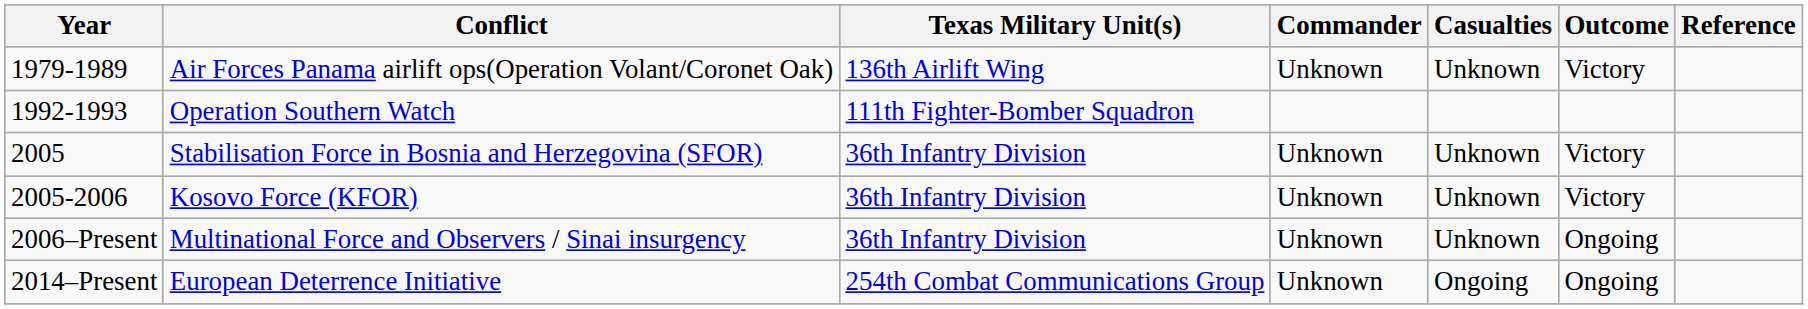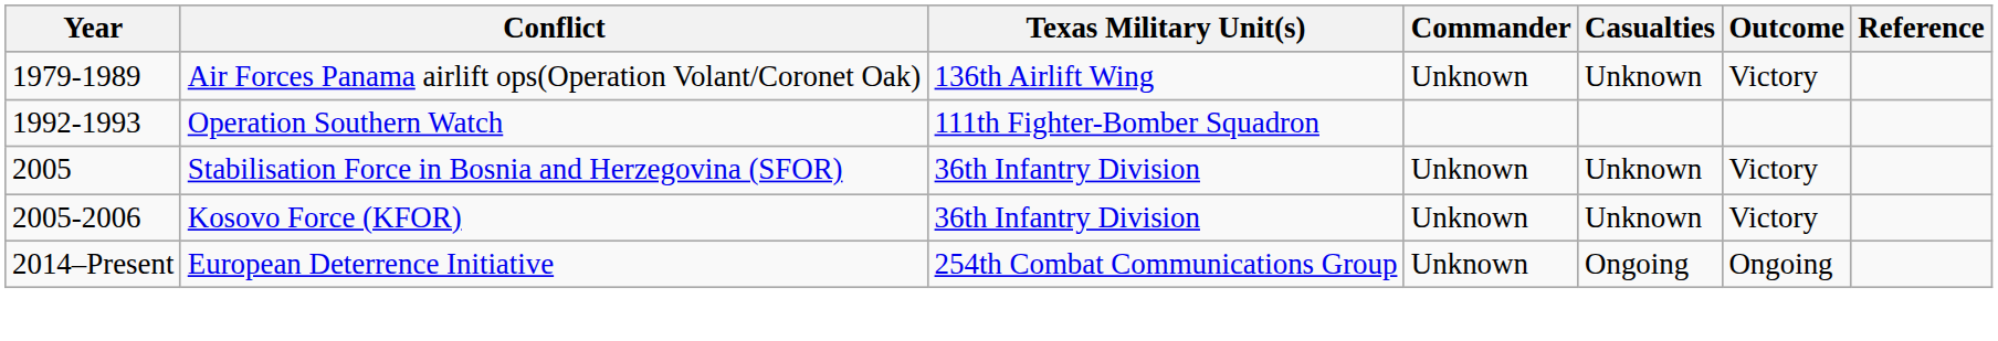- row: 2006–Present | Multinational Force and Observers / Sinai insurgency | 36th Infantry Division | Unknown | Unknown | Ongoing
